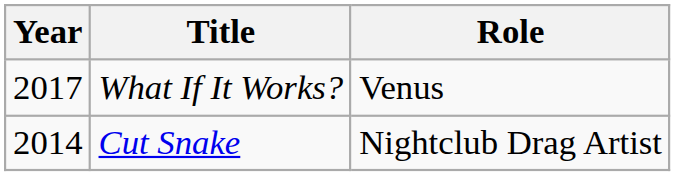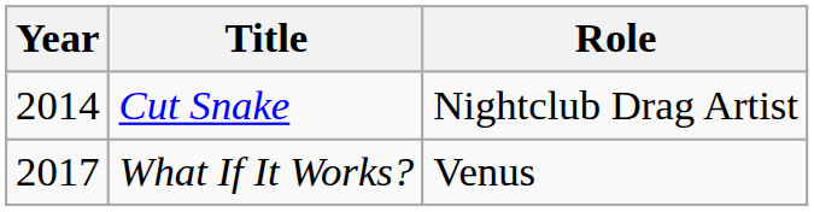rows swapped: Cut Snake <-> What If It Works?
